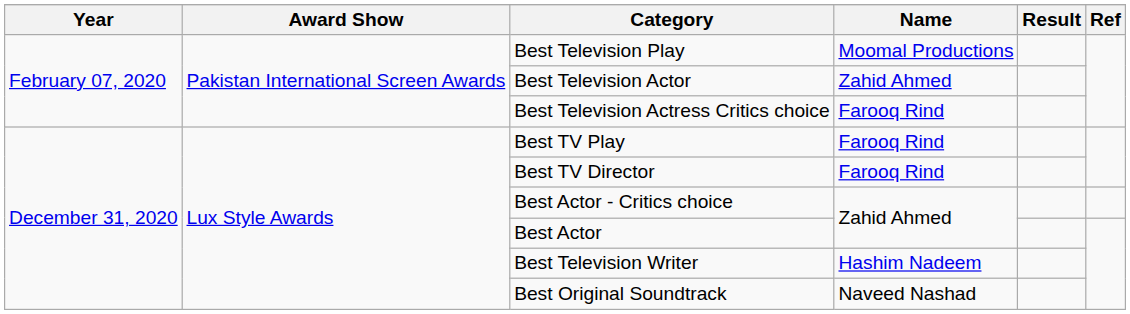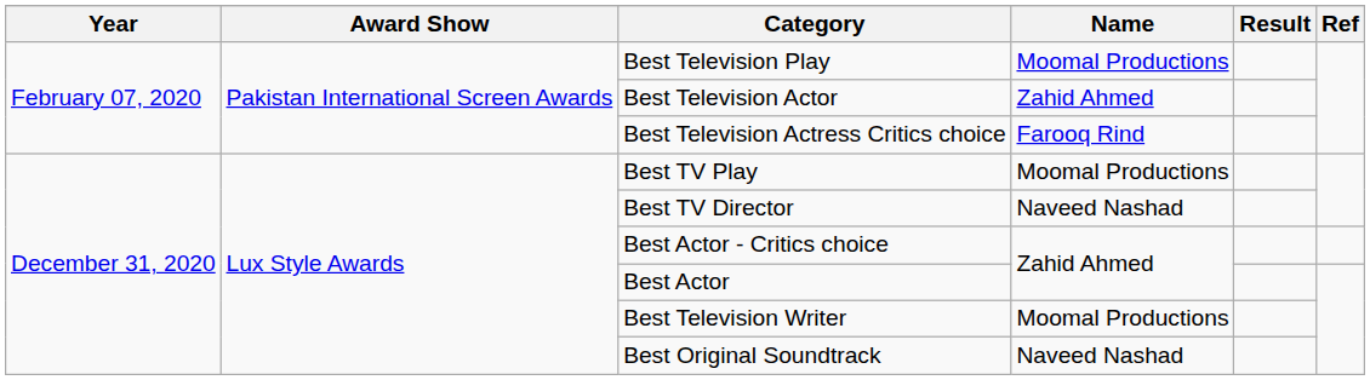Best TV Play | Name: Farooq Rind -> Moomal Productions
Best TV Director | Name: Farooq Rind -> Naveed Nashad
Best Television Writer | Name: Hashim Nadeem -> Moomal Productions
